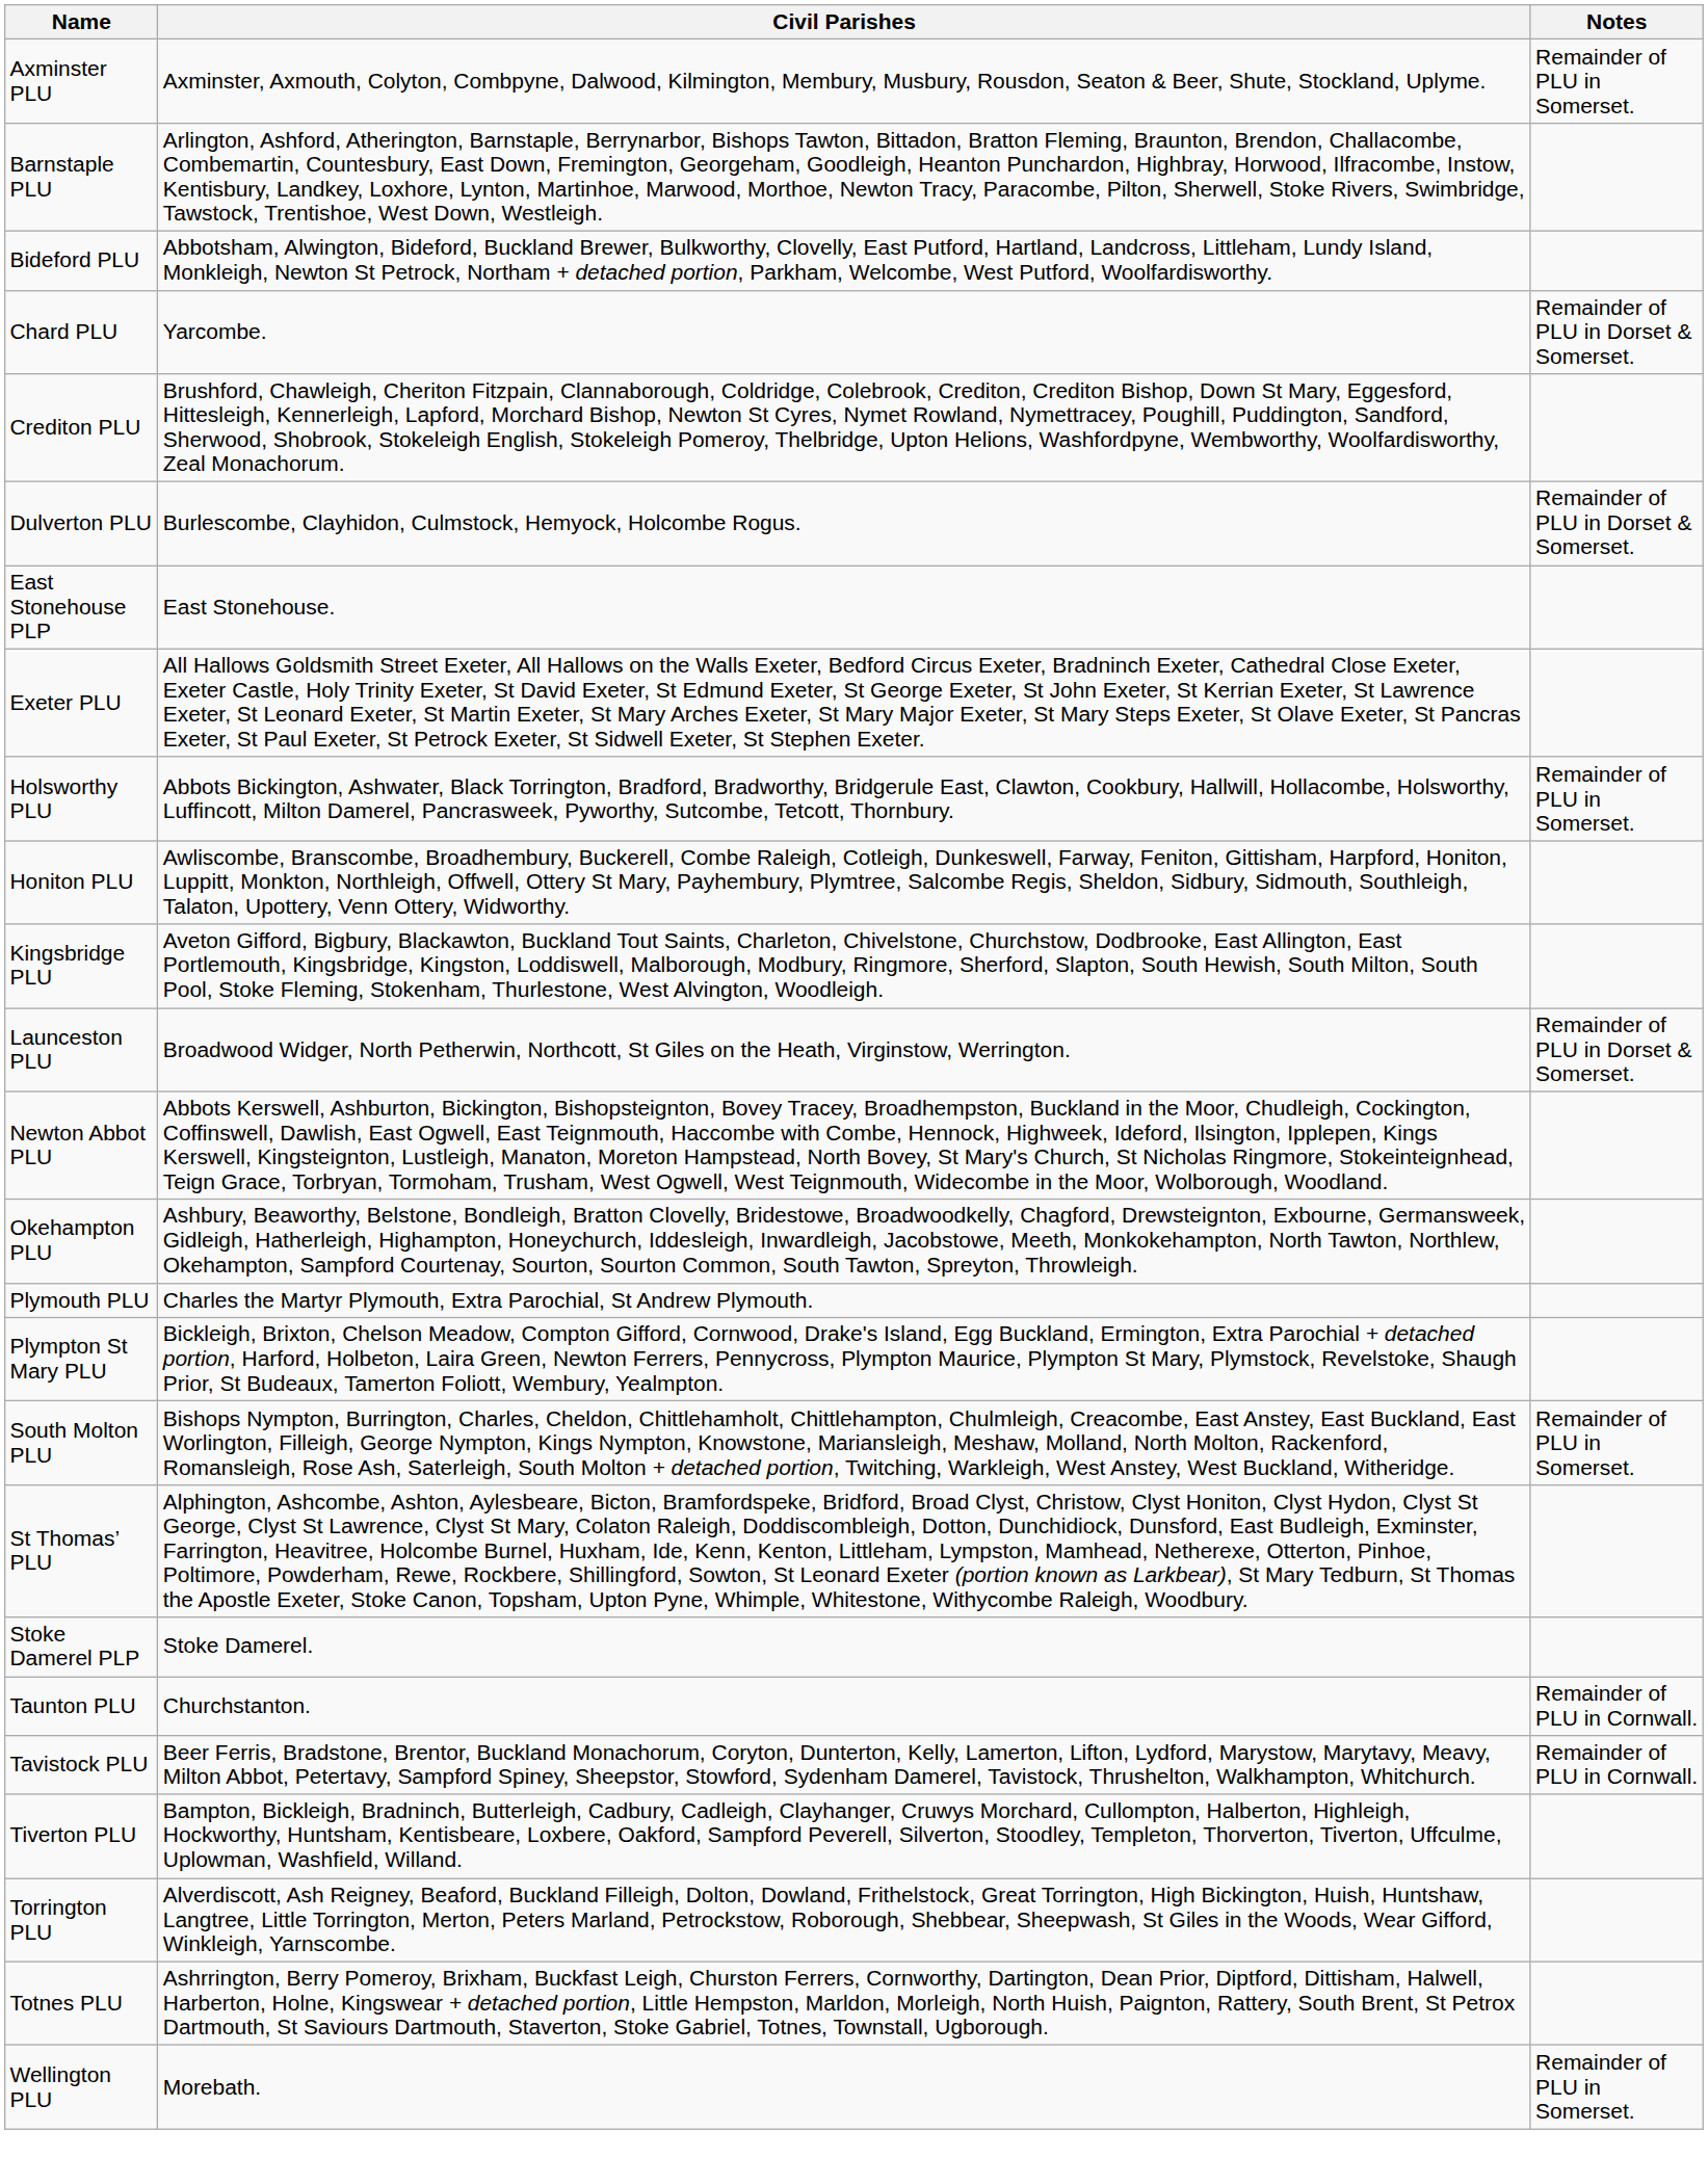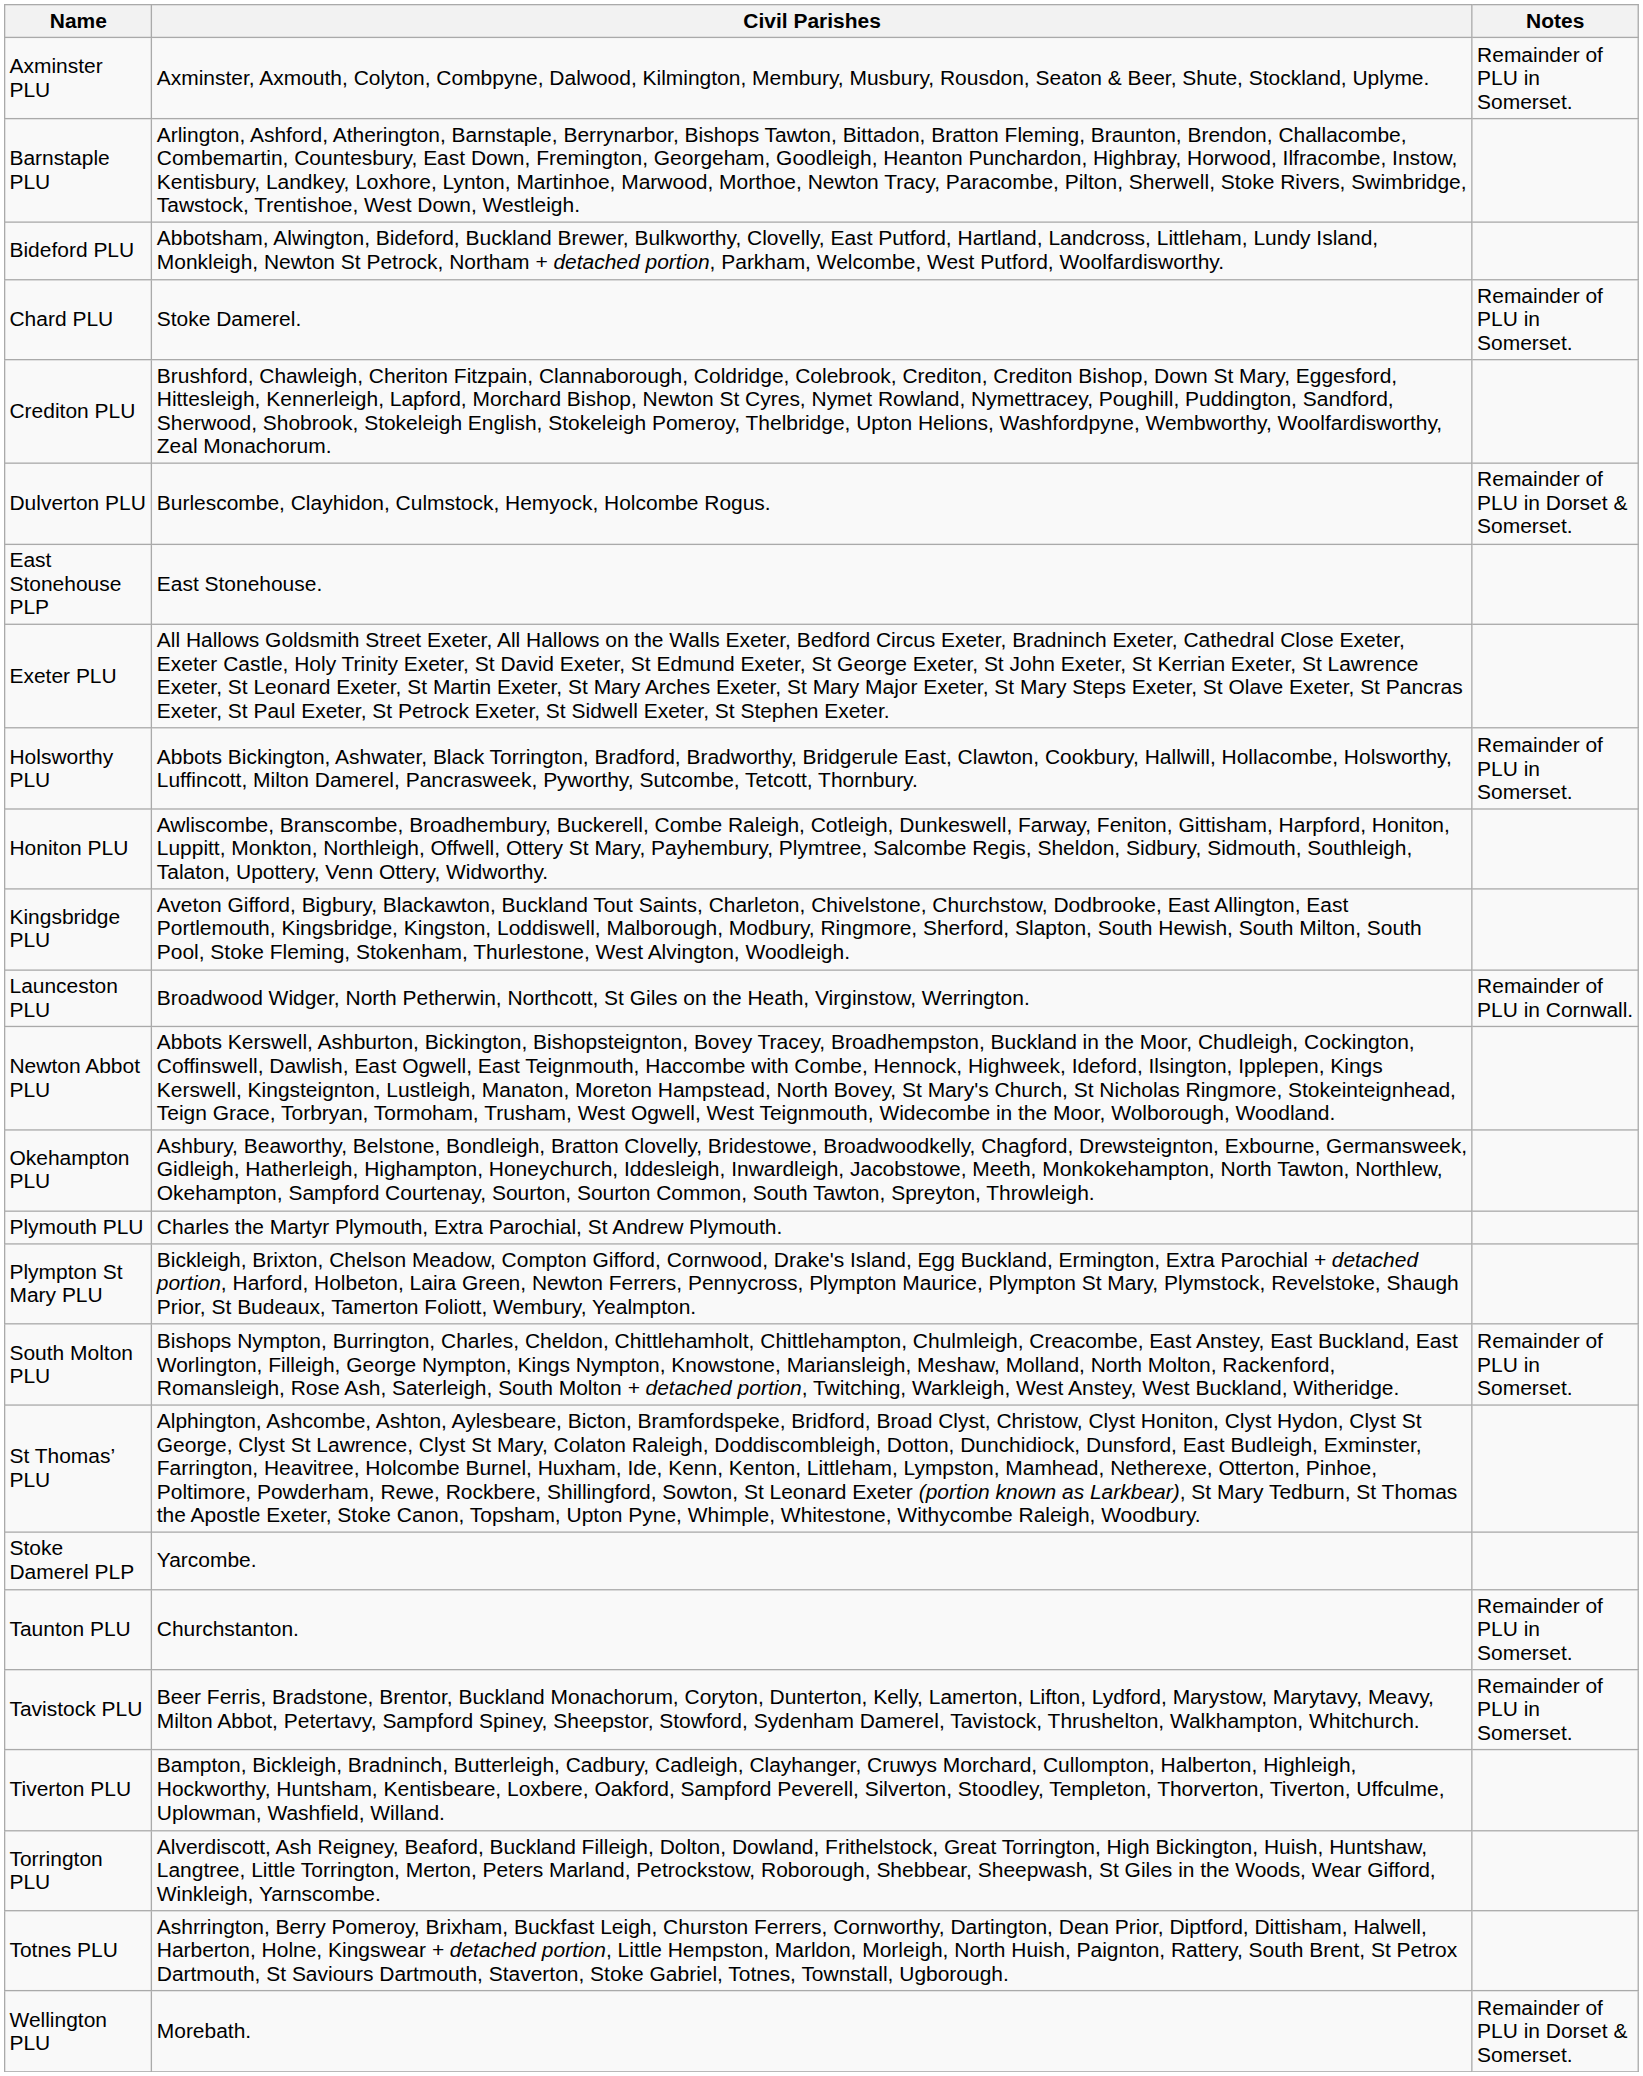Chard PLU | Civil Parishes: Yarcombe. -> Stoke Damerel.
Chard PLU | Notes: Remainder of PLU in Dorset & Somerset. -> Remainder of PLU in Somerset.
Launceston PLU | Notes: Remainder of PLU in Dorset & Somerset. -> Remainder of PLU in Cornwall.
Stoke Damerel PLP | Civil Parishes: Stoke Damerel. -> Yarcombe.
Taunton PLU | Notes: Remainder of PLU in Cornwall. -> Remainder of PLU in Somerset.
Tavistock PLU | Notes: Remainder of PLU in Cornwall. -> Remainder of PLU in Somerset.
Wellington PLU | Notes: Remainder of PLU in Somerset. -> Remainder of PLU in Dorset & Somerset.
